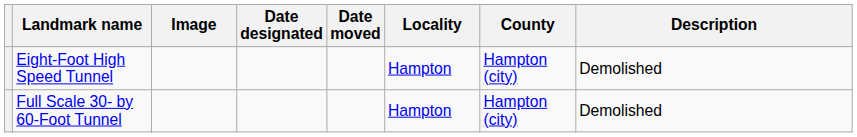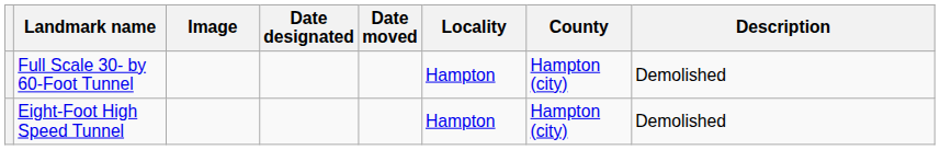rows swapped: Eight-Foot High Speed Tunnel <-> Full Scale 30- by 60-Foot Tunnel
